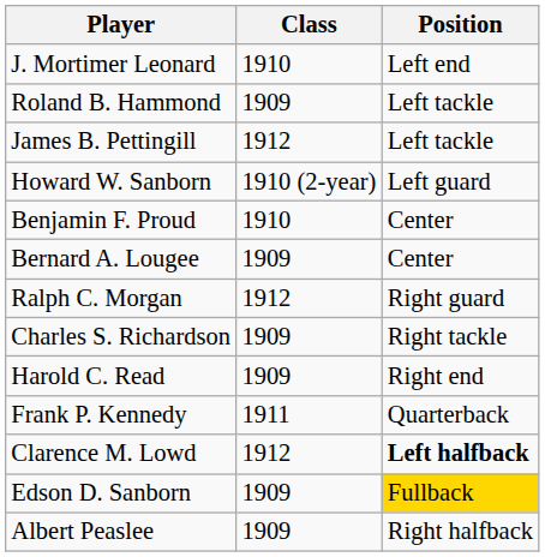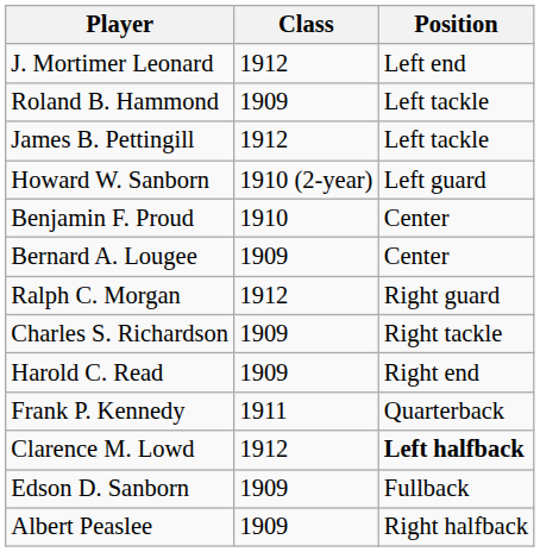J. Mortimer Leonard | Class: 1910 -> 1912
Edson D. Sanborn | Position: gold background -> no background
